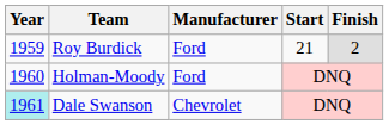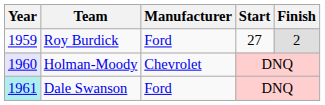Roy Burdick | Start: 21 -> 27
Holman-Moody | Year: no background -> lavender background
Holman-Moody | Manufacturer: Ford -> Chevrolet
Dale Swanson | Manufacturer: Chevrolet -> Ford
